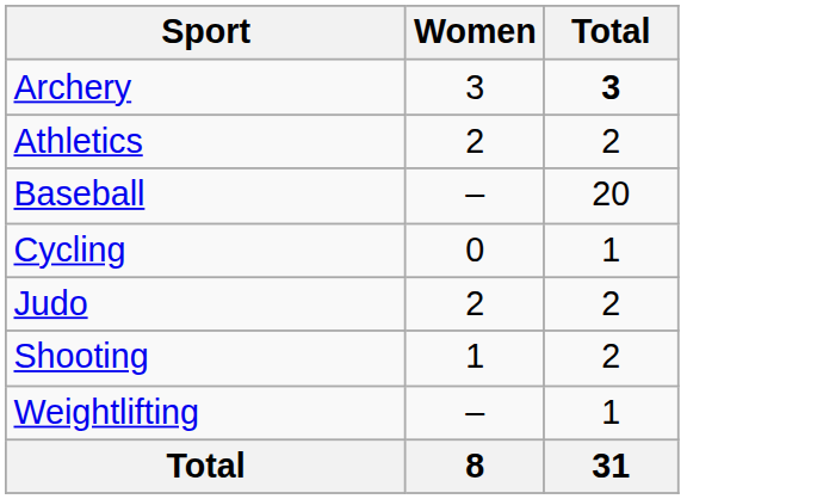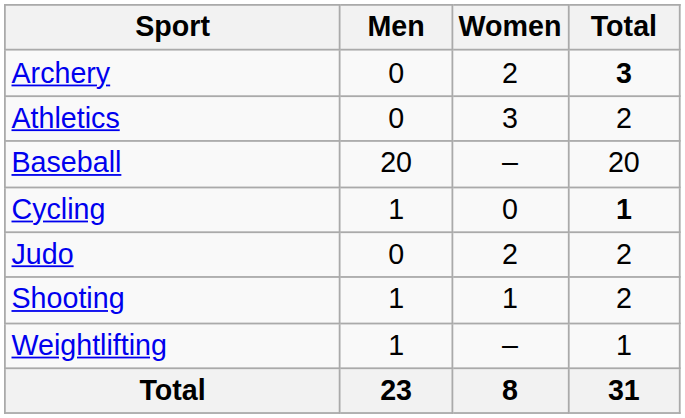+ column: Men | 0 | 0 | 20 | 1 | 0 | 1 | 1 | 23
Archery | Women: 3 -> 2
Athletics | Women: 2 -> 3
Cycling | Total: normal -> bold
